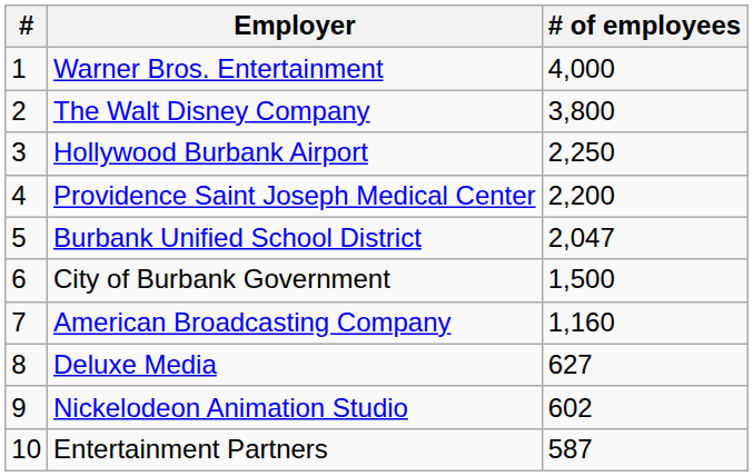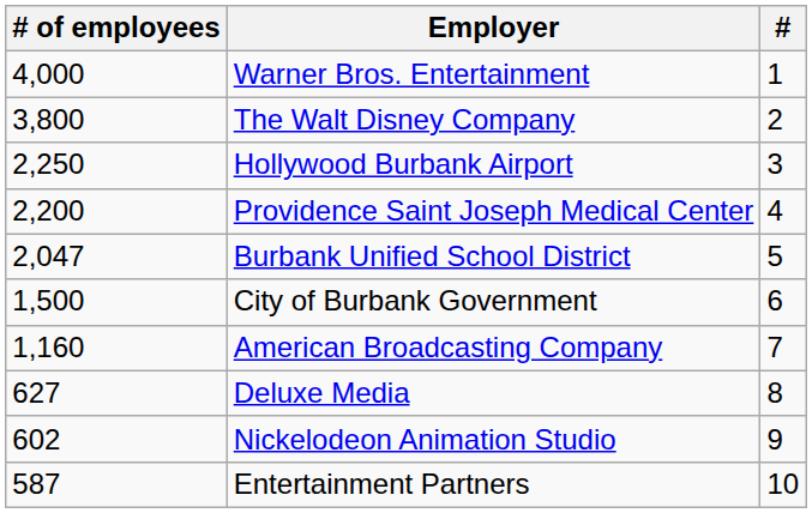columns swapped: # <-> # of employees
